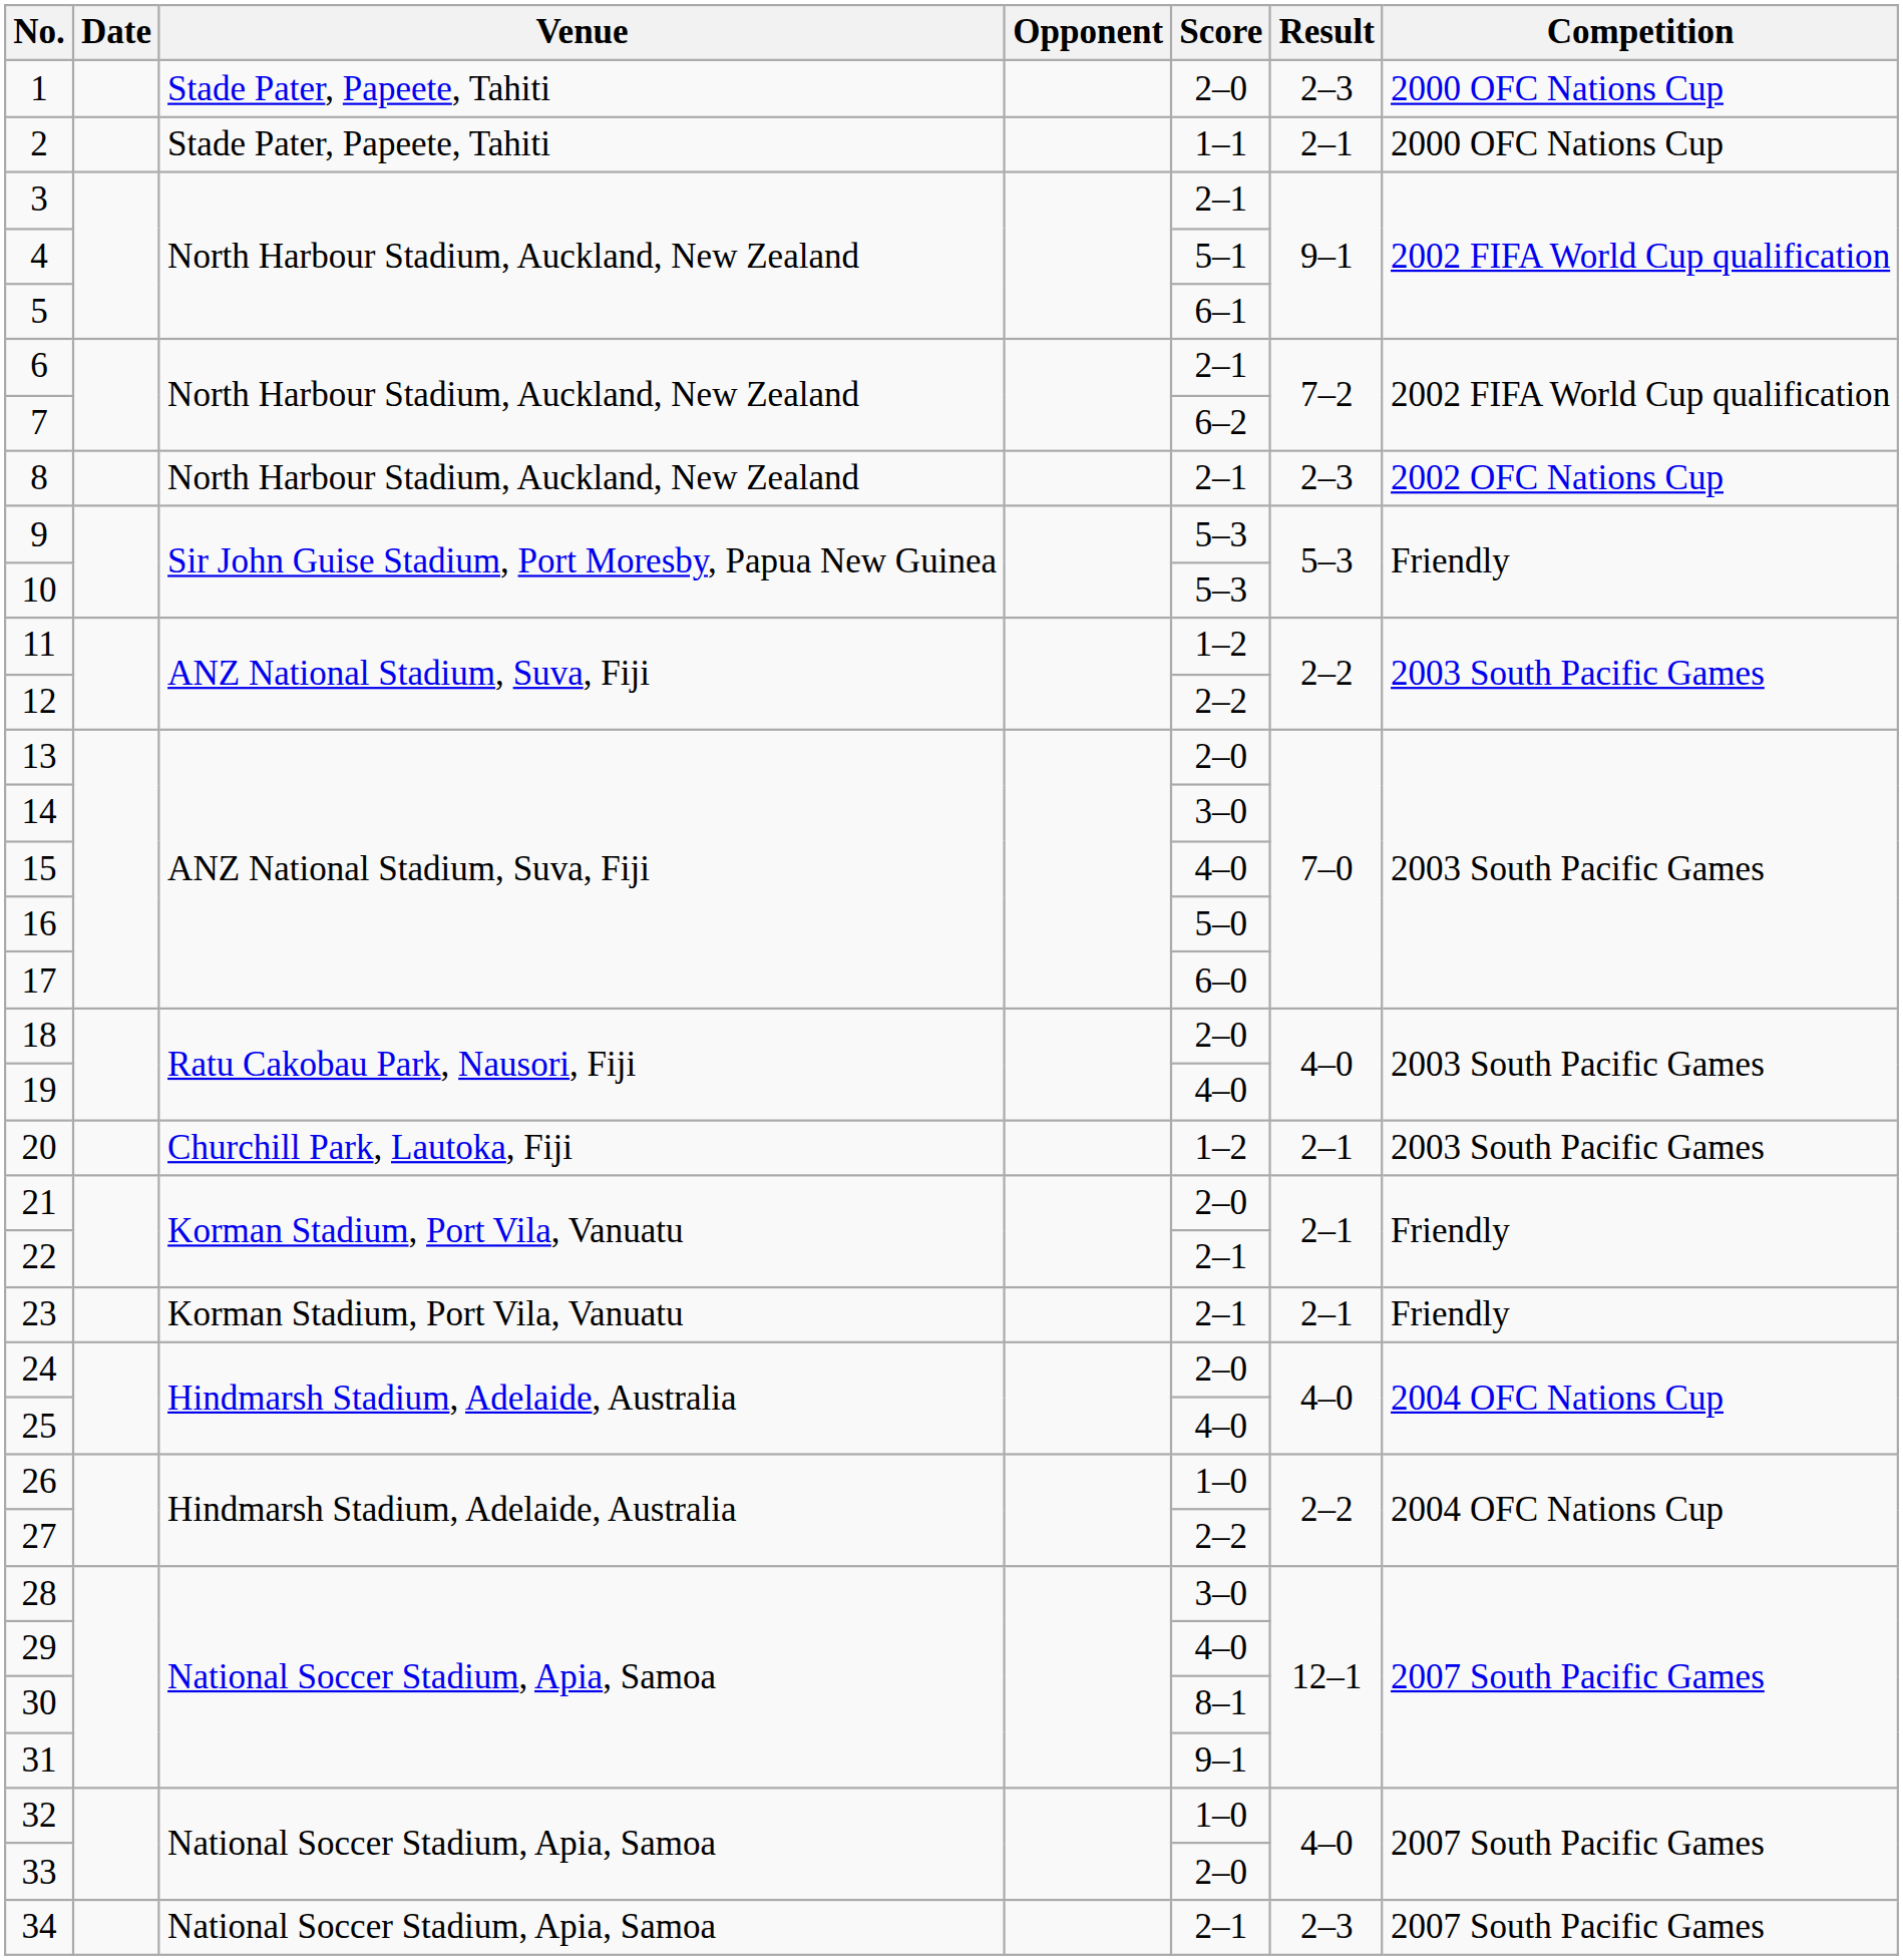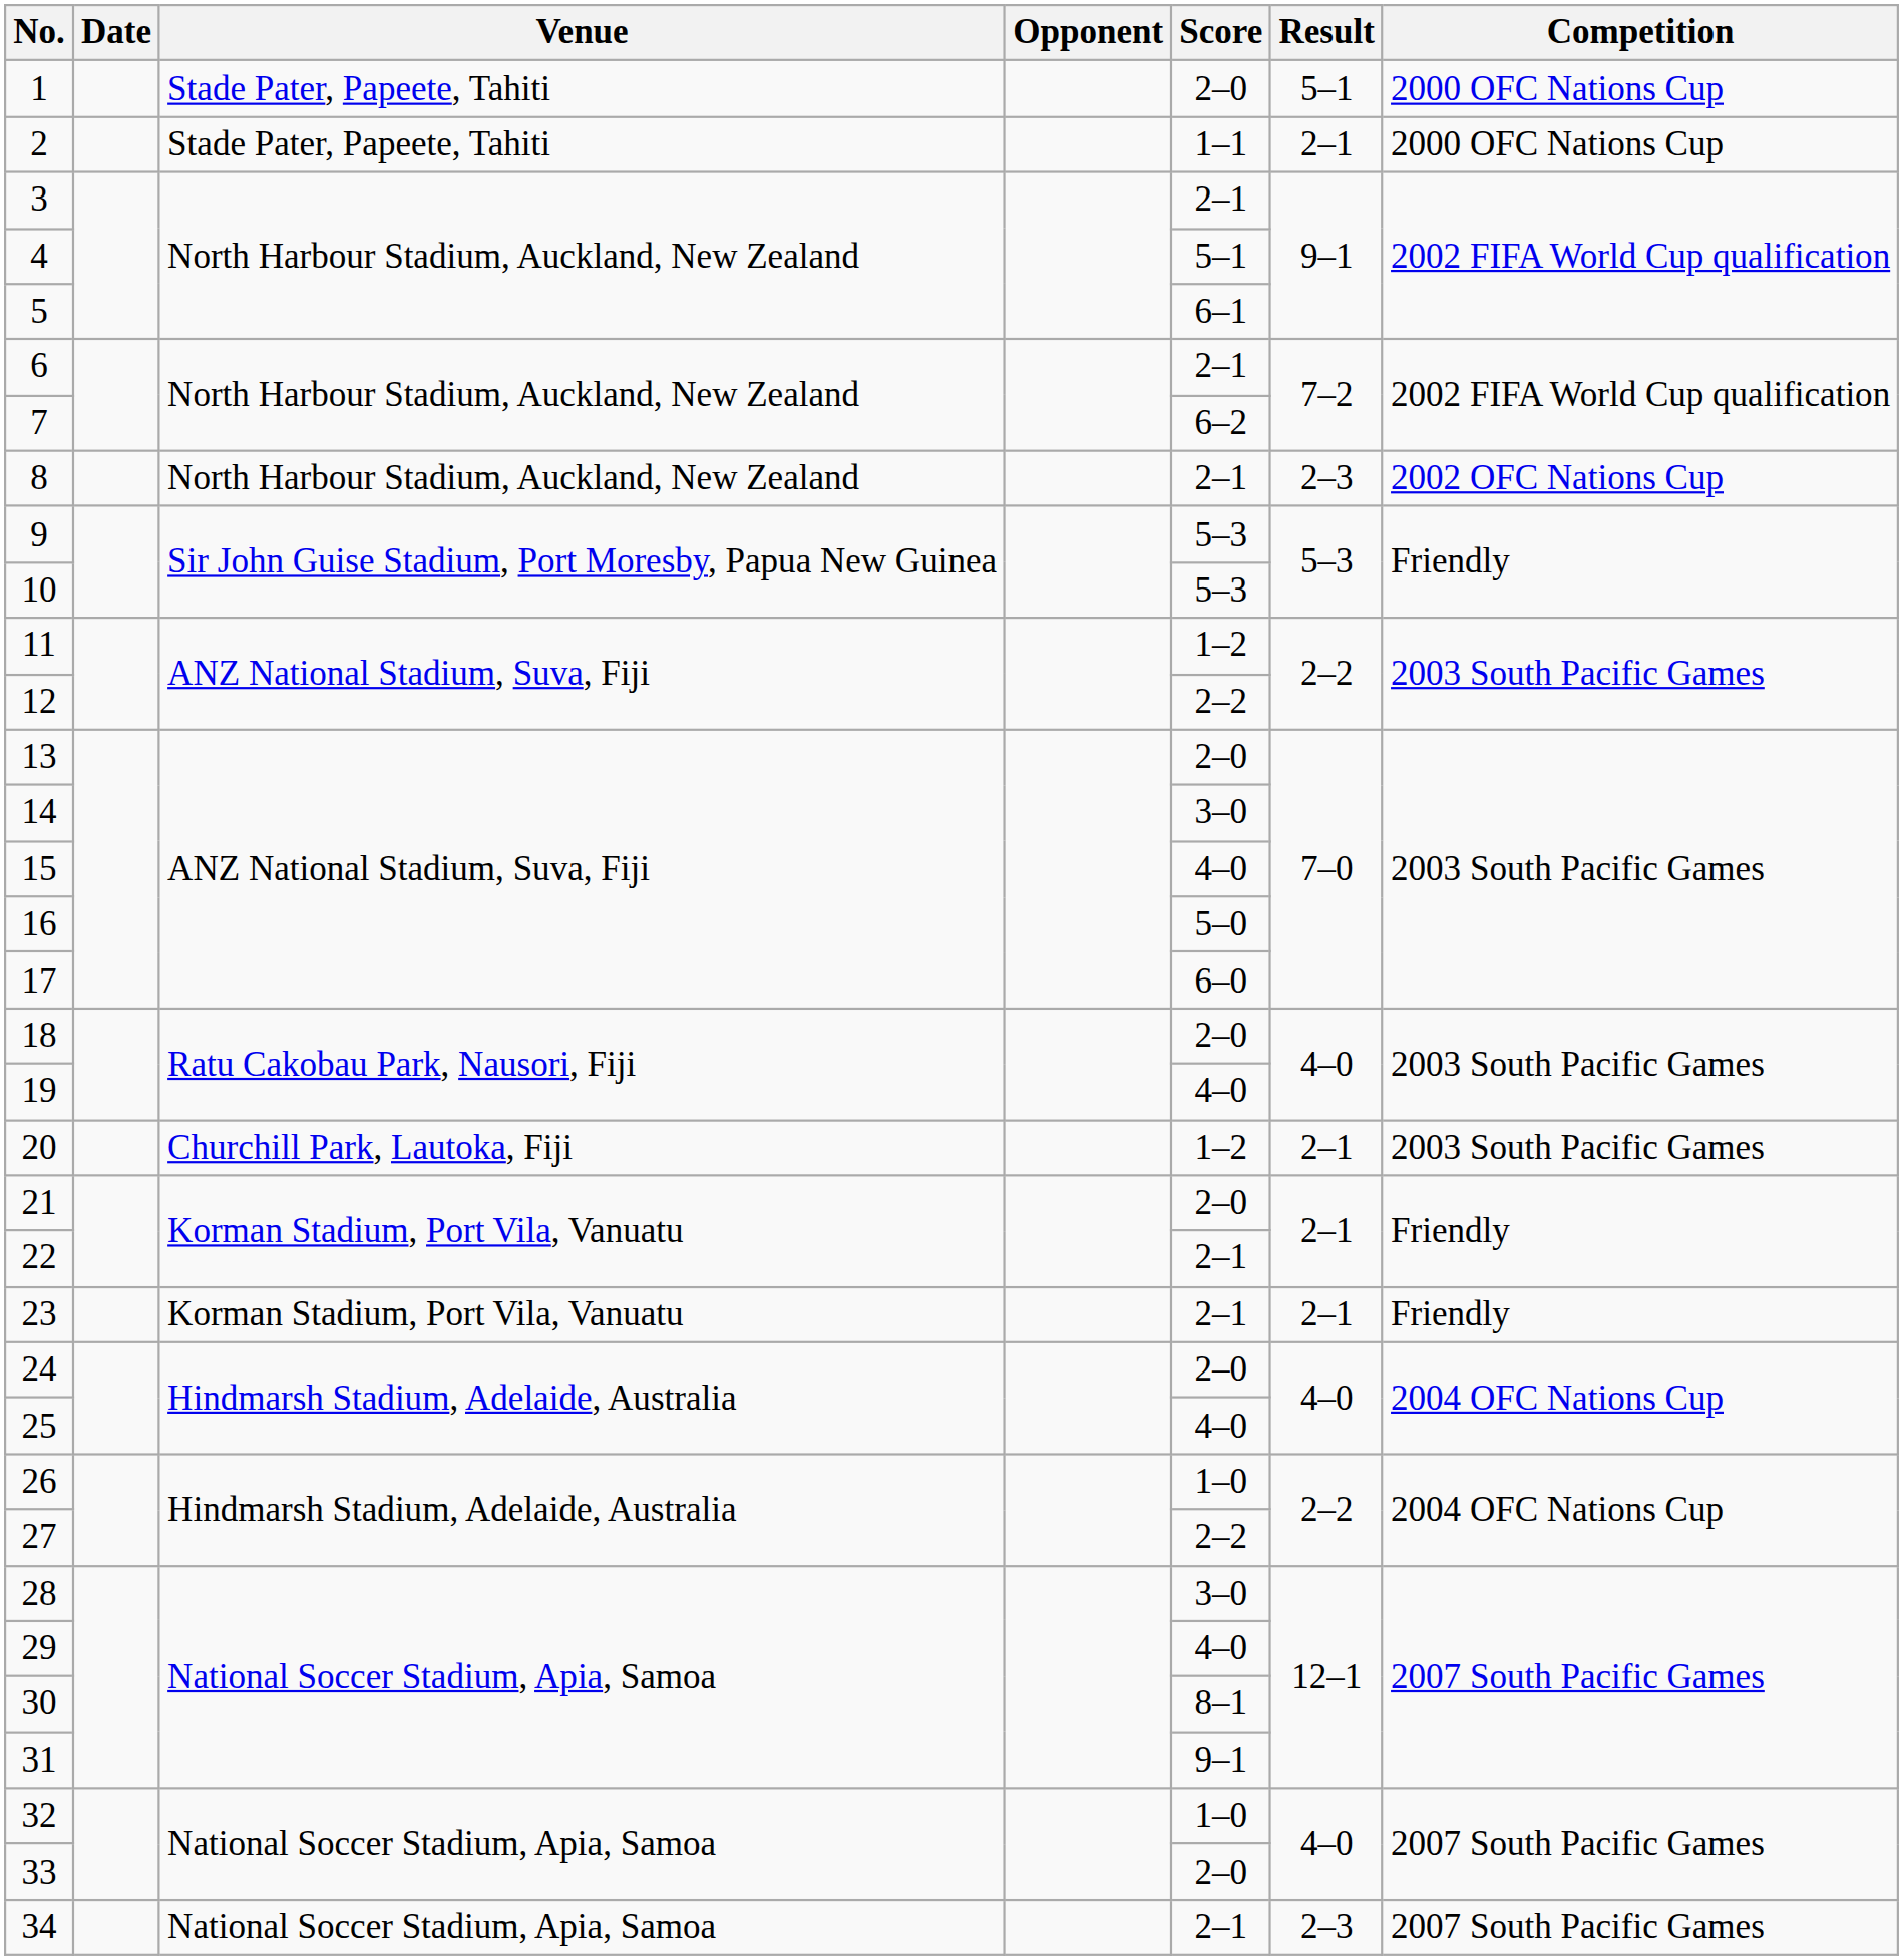1 | Result: 2–3 -> 5–1
